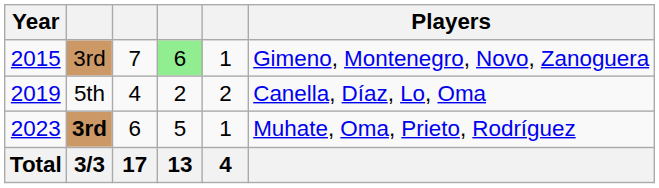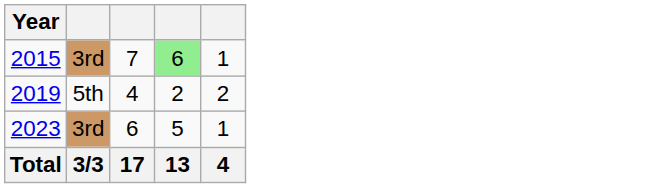- column: Players | Gimeno, Montenegro, Novo, Zanoguera | Canella, Díaz, Lo, Oma | Muhate, Oma, Prieto, Rodríguez
2023 | column 2: bold -> normal
